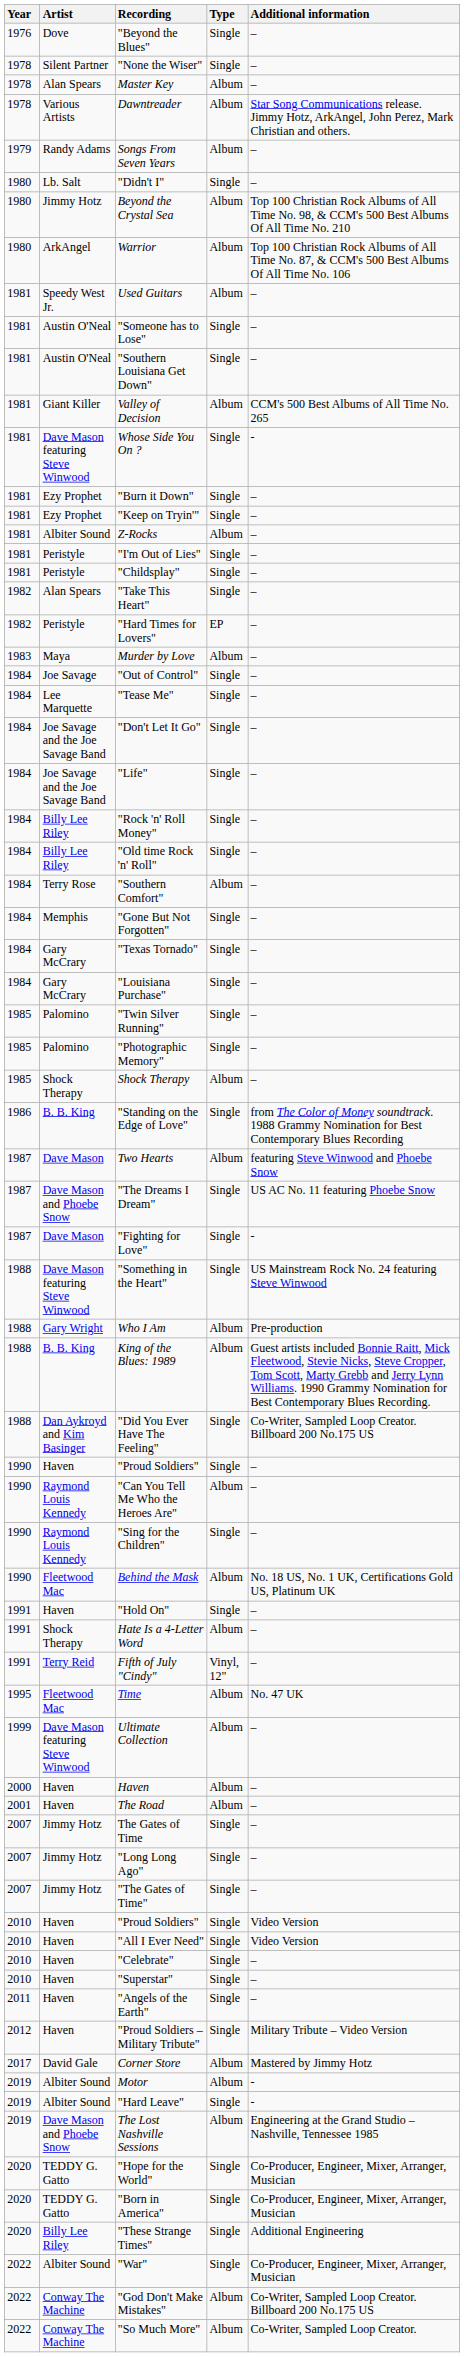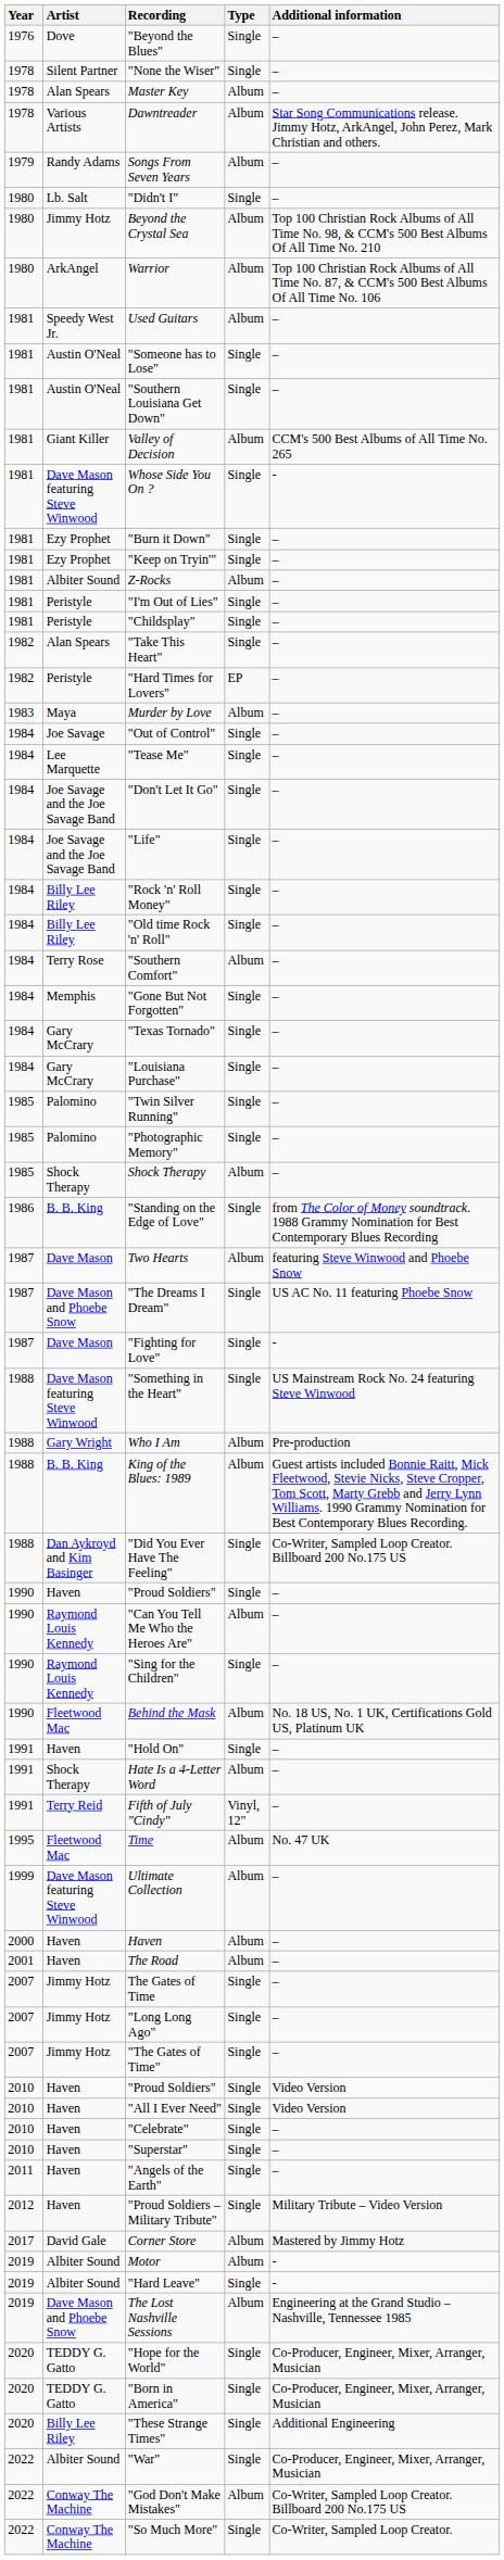"So Much More" | Type: Album -> Single
